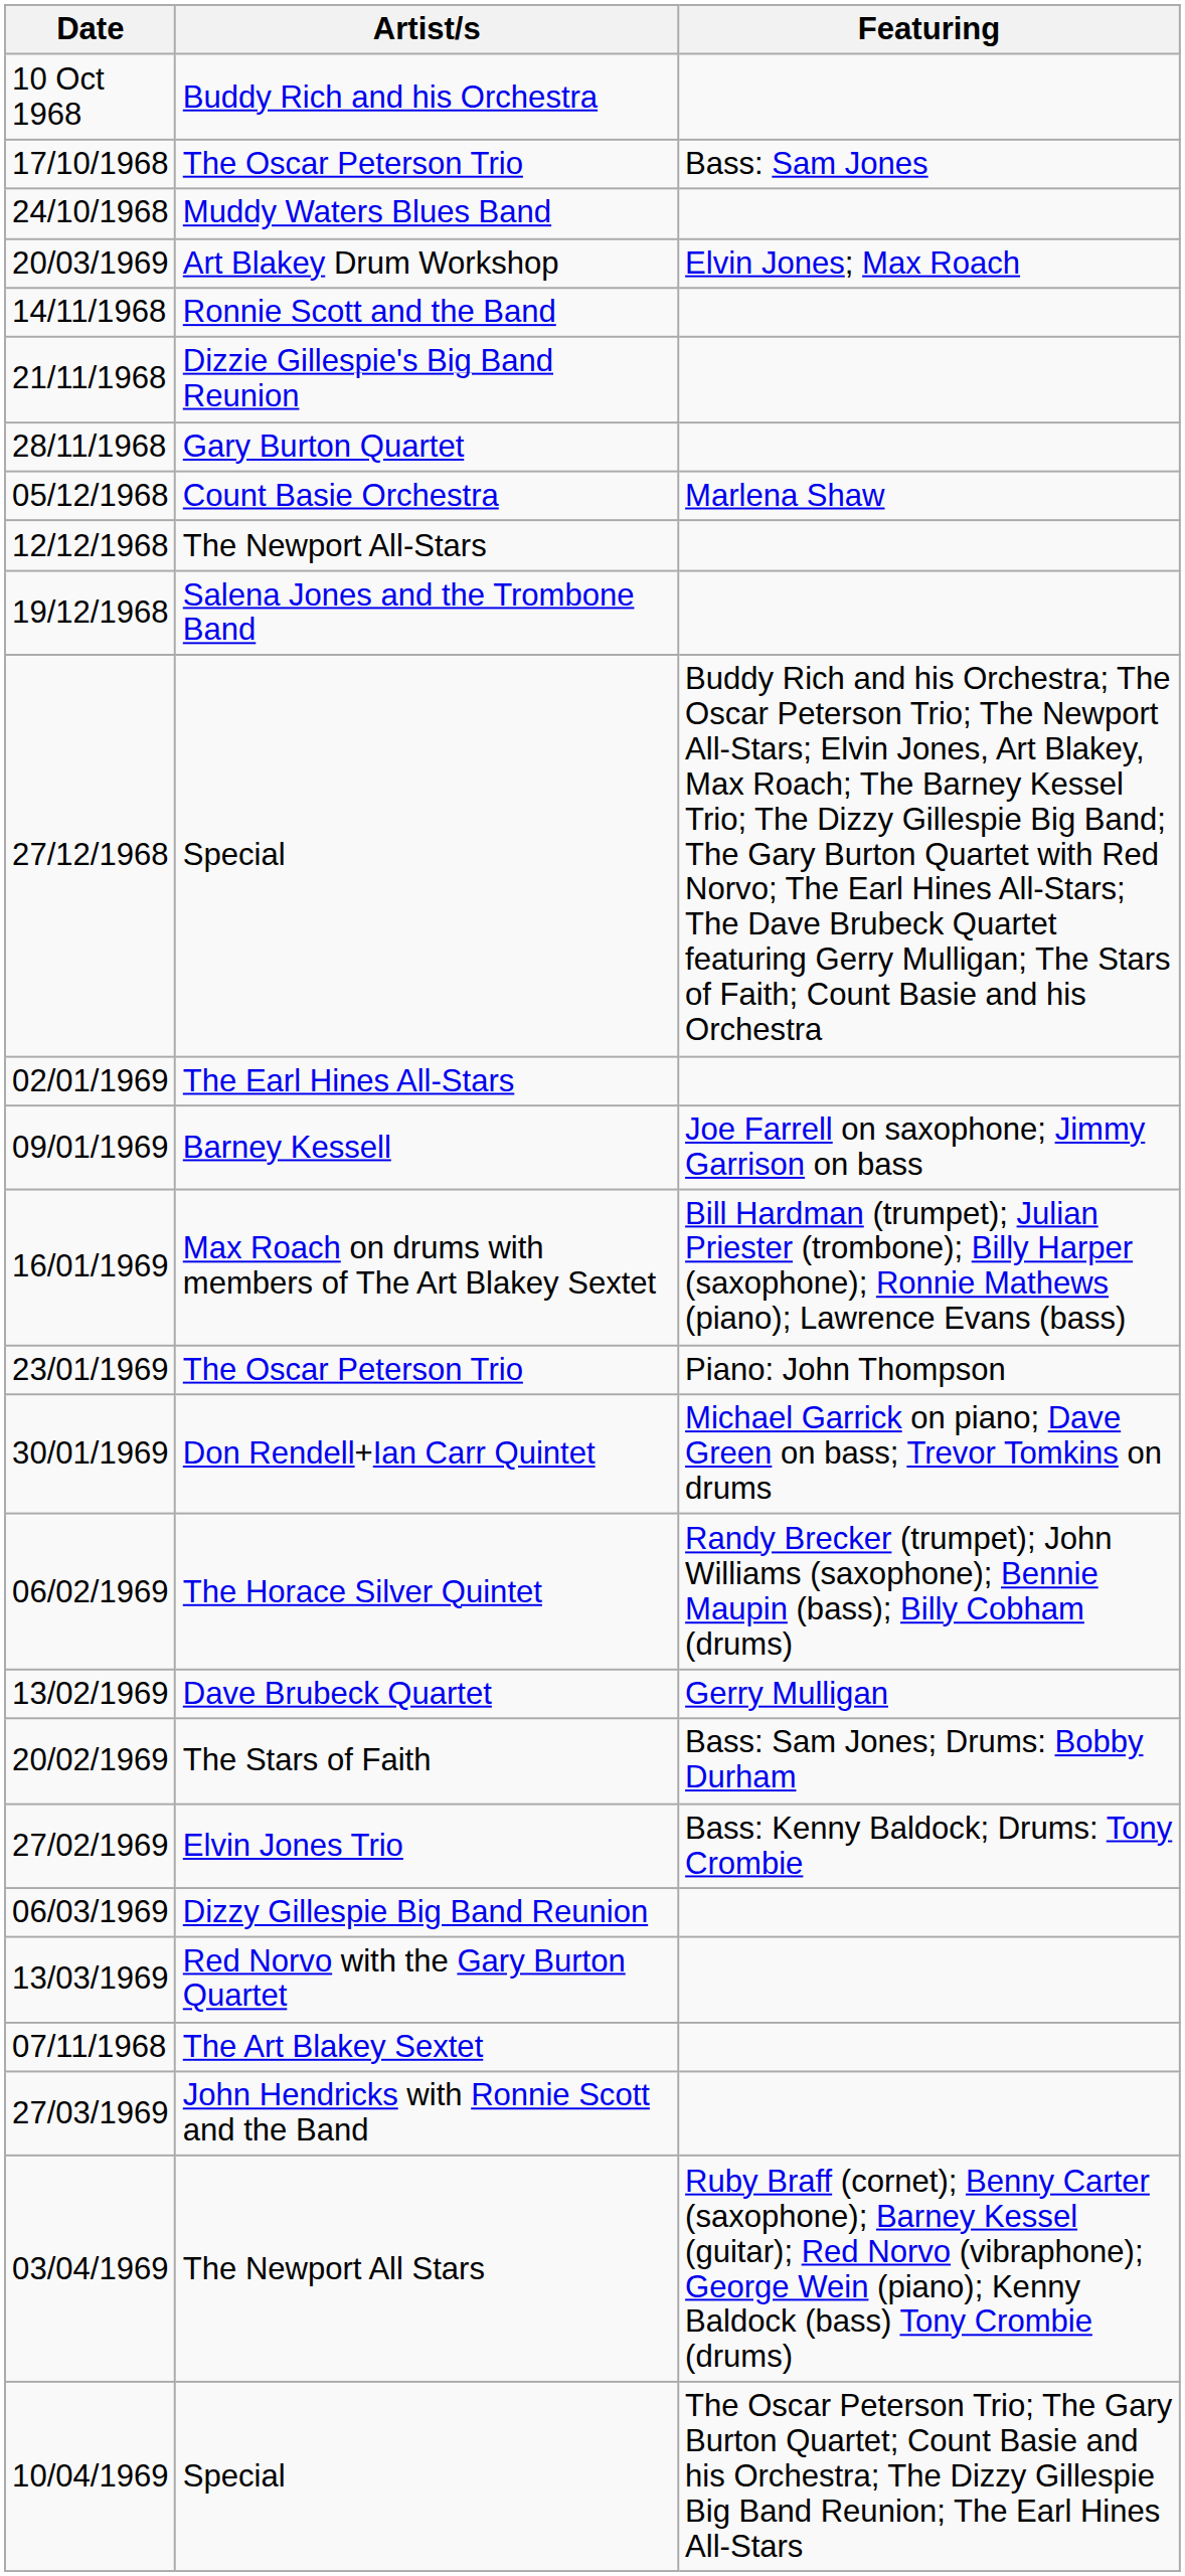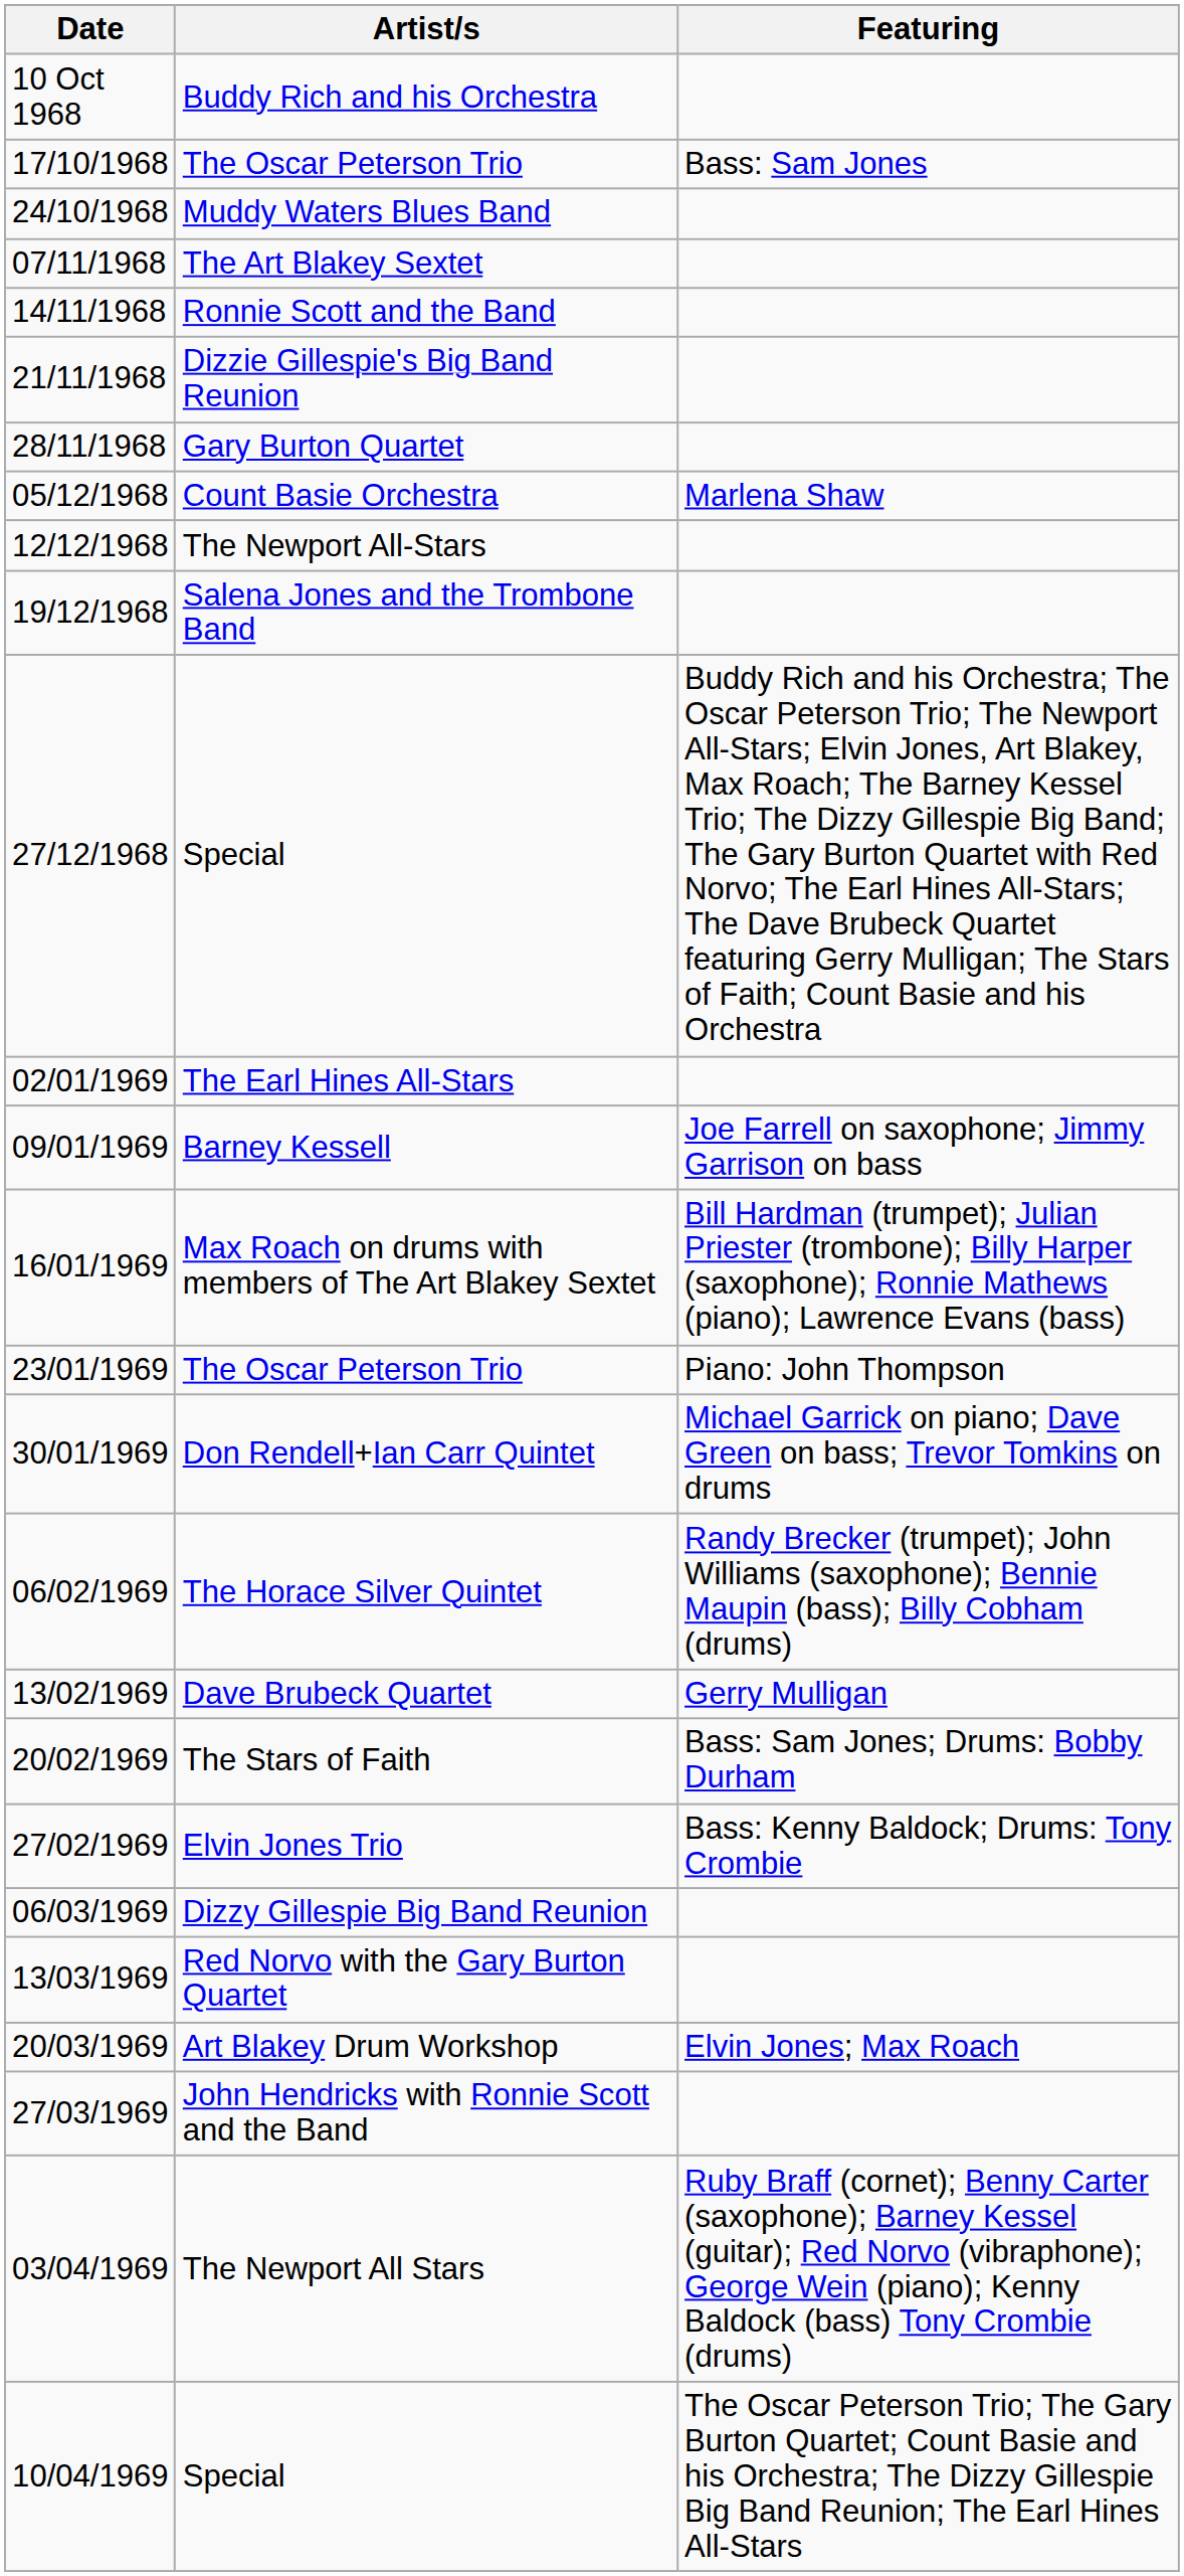rows swapped: The Art Blakey Sextet <-> Art Blakey Drum Workshop
